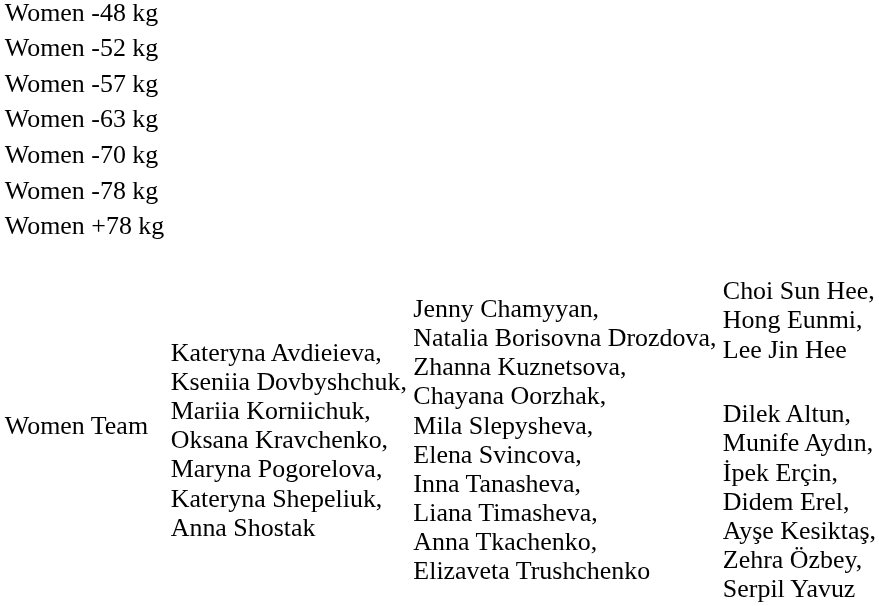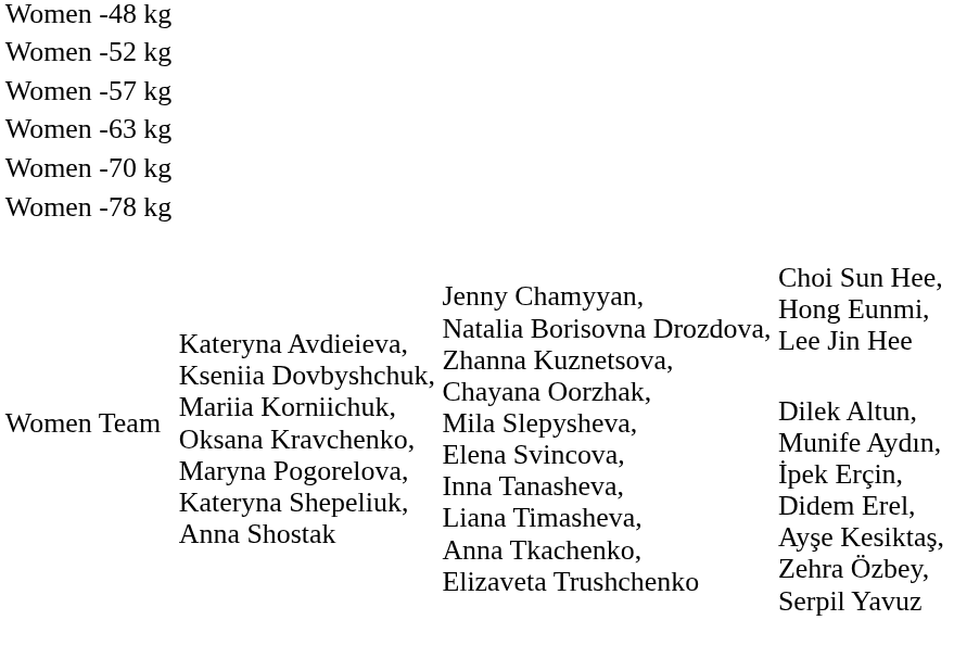- row: Women +78 kg
